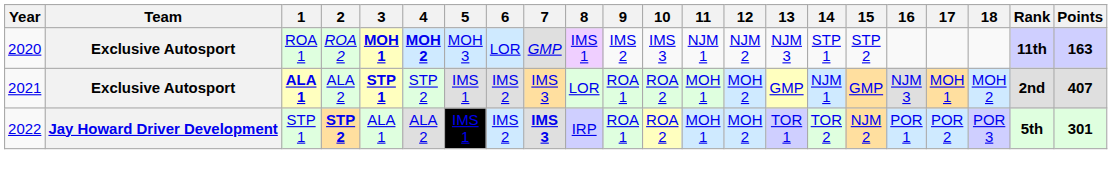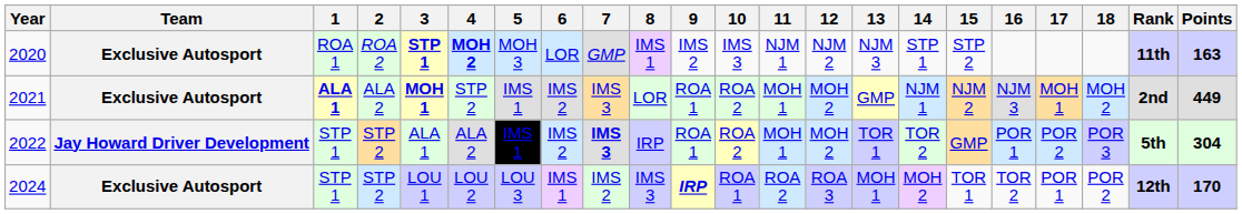2020 | 3: MOH 1 -> STP 1
2021 | 3: STP 1 -> MOH 1
2021 | 15: GMP -> NJM 2
2021 | Points: 407 -> 449
2022 | 2: bold -> normal
2022 | 15: NJM 2 -> GMP
2022 | Points: 301 -> 304
+ row: 2024 | Exclusive Autosport | STP 1 | STP 2 | LOU 1 | LOU 2 | LOU 3 | IMS 1 | IMS 2 | IMS 3 | IRP | ROA 1 | ROA 2 | ROA 3 | MOH 1 | MOH 2 | TOR 1 | TOR 2 | POR 1 | POR 2 | 12th | 170
